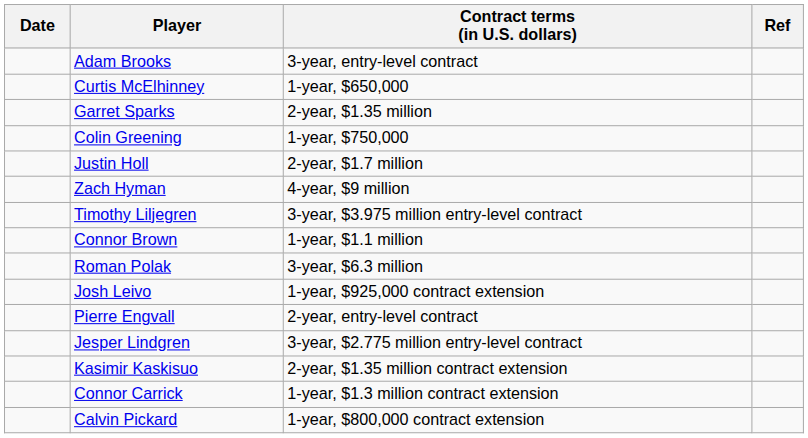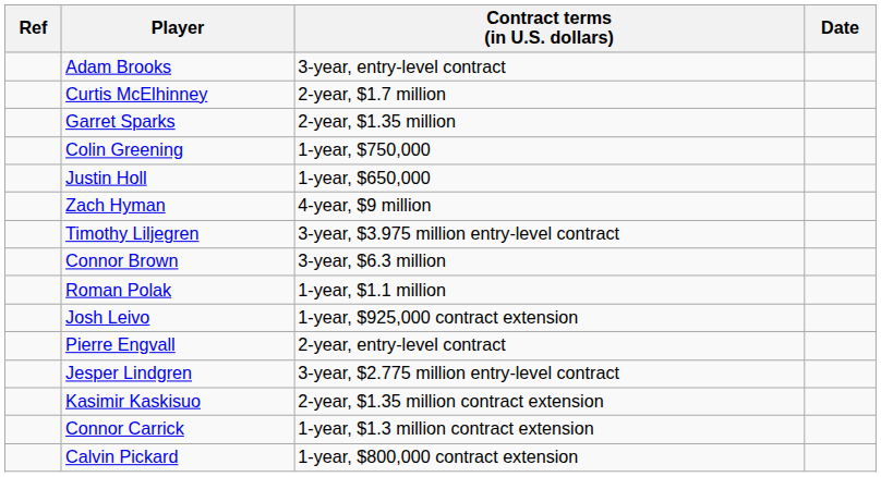columns swapped: Date <-> Ref
Curtis McElhinney | Contract terms (in U.S. dollars): 1-year, $650,000 -> 2-year, $1.7 million
Justin Holl | Contract terms (in U.S. dollars): 2-year, $1.7 million -> 1-year, $650,000
Connor Brown | Contract terms (in U.S. dollars): 1-year, $1.1 million -> 3-year, $6.3 million
Roman Polak | Contract terms (in U.S. dollars): 3-year, $6.3 million -> 1-year, $1.1 million
